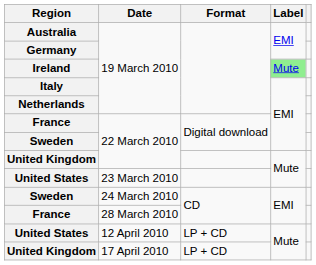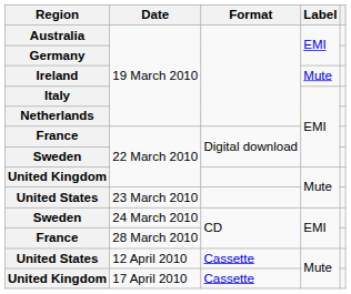Ireland | Label: lightgreen background -> no background
United States / 12 April 2010 | Format: LP + CD -> Cassette
United Kingdom / 17 April 2010 | Format: LP + CD -> Cassette
